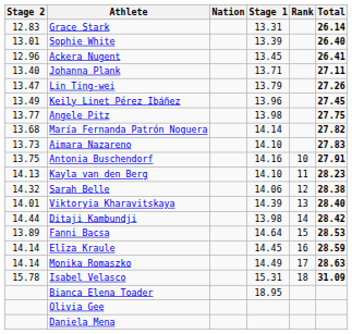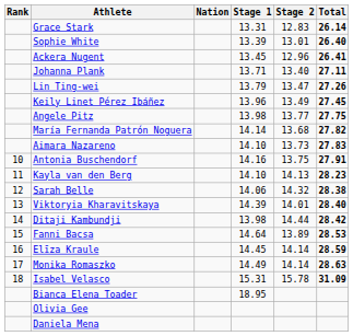columns swapped: Rank <-> Stage 2
